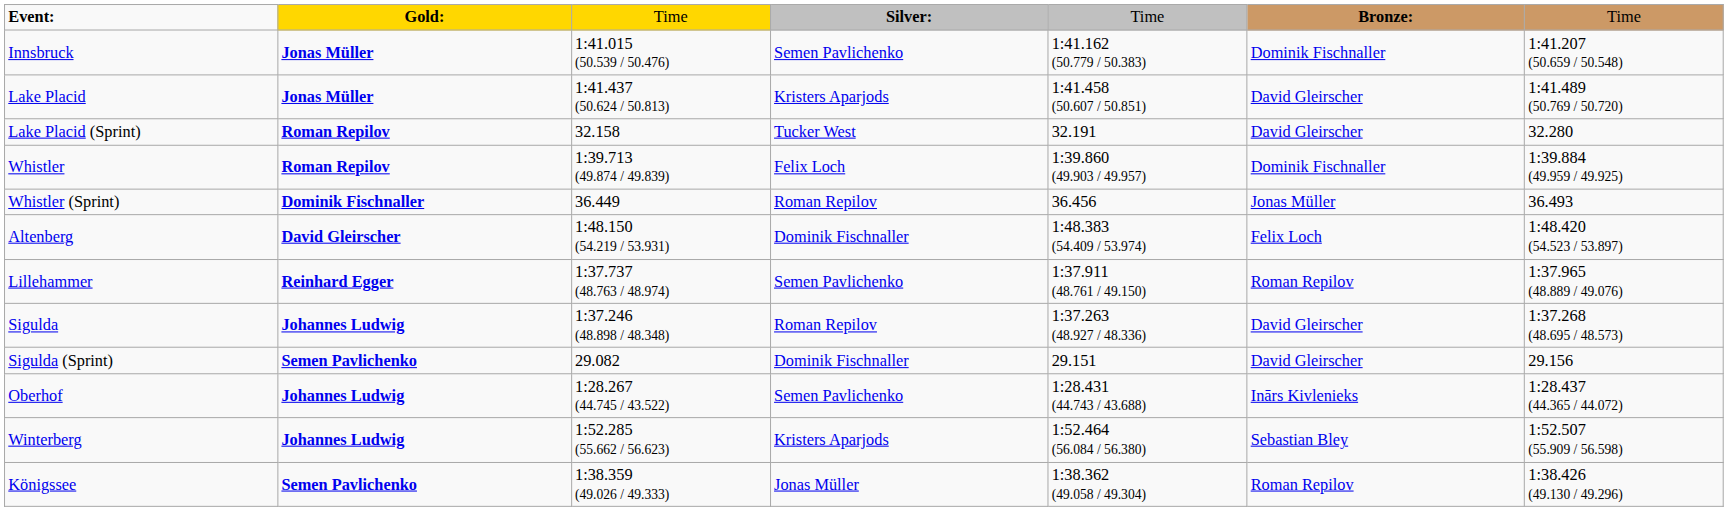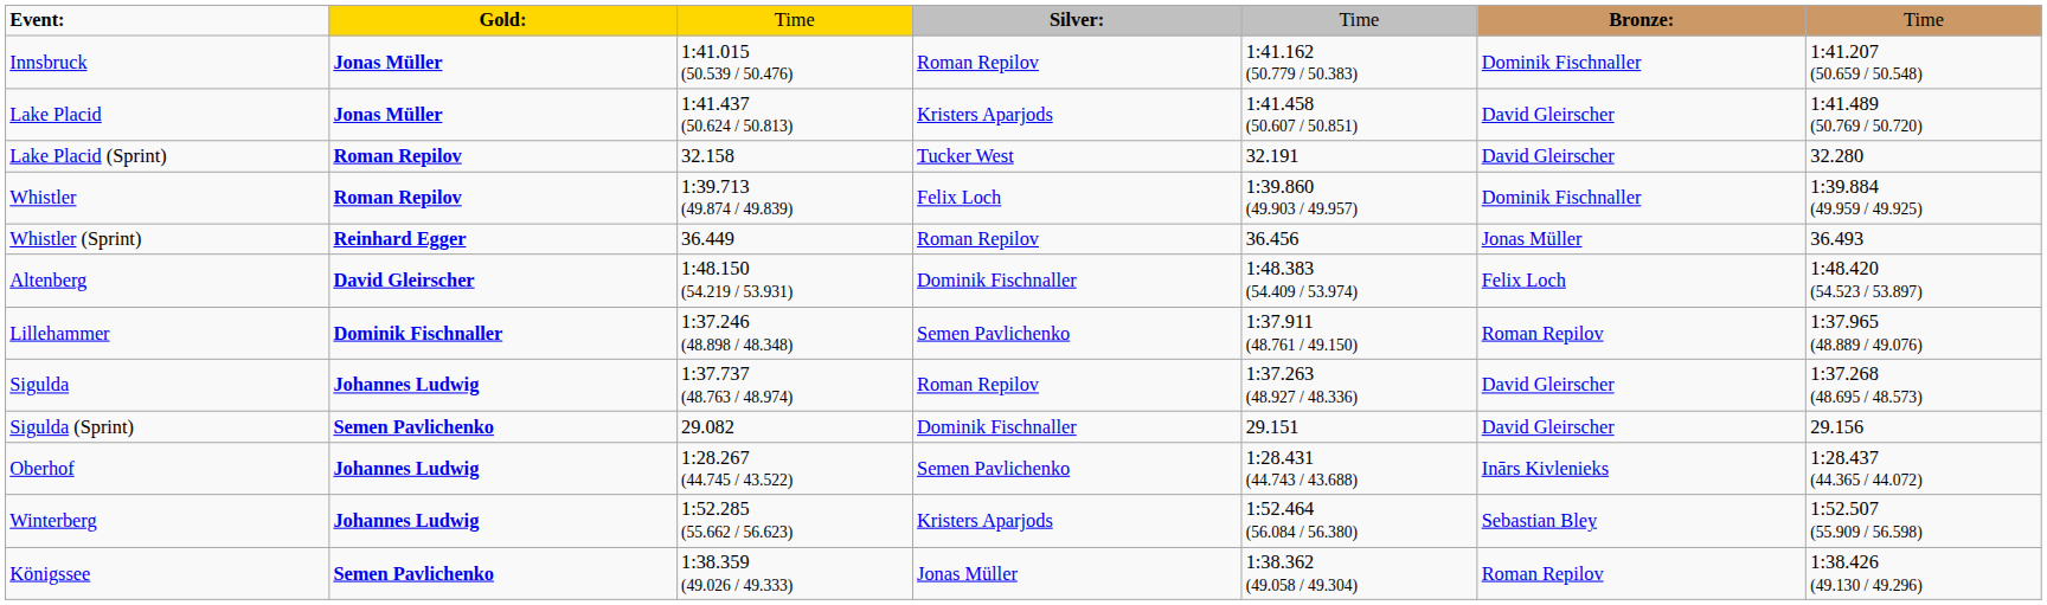Innsbruck | column 4: Semen Pavlichenko -> Roman Repilov
Whistler (Sprint) | column 2: Dominik Fischnaller -> Reinhard Egger
Lillehammer | column 2: Reinhard Egger -> Dominik Fischnaller
Lillehammer | column 3: 1:37.737 (48.763 / 48.974) -> 1:37.246 (48.898 / 48.348)
Sigulda | column 3: 1:37.246 (48.898 / 48.348) -> 1:37.737 (48.763 / 48.974)
